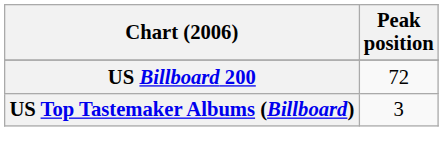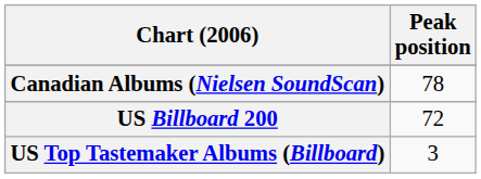+ row: Canadian Albums (Nielsen SoundScan) | 78
